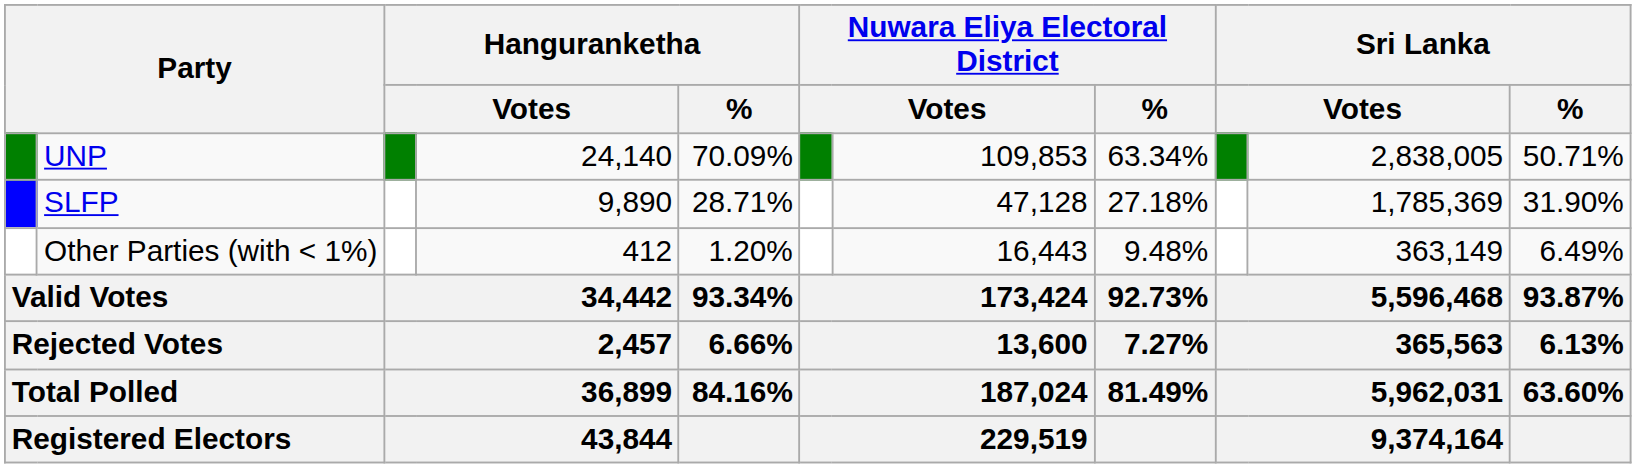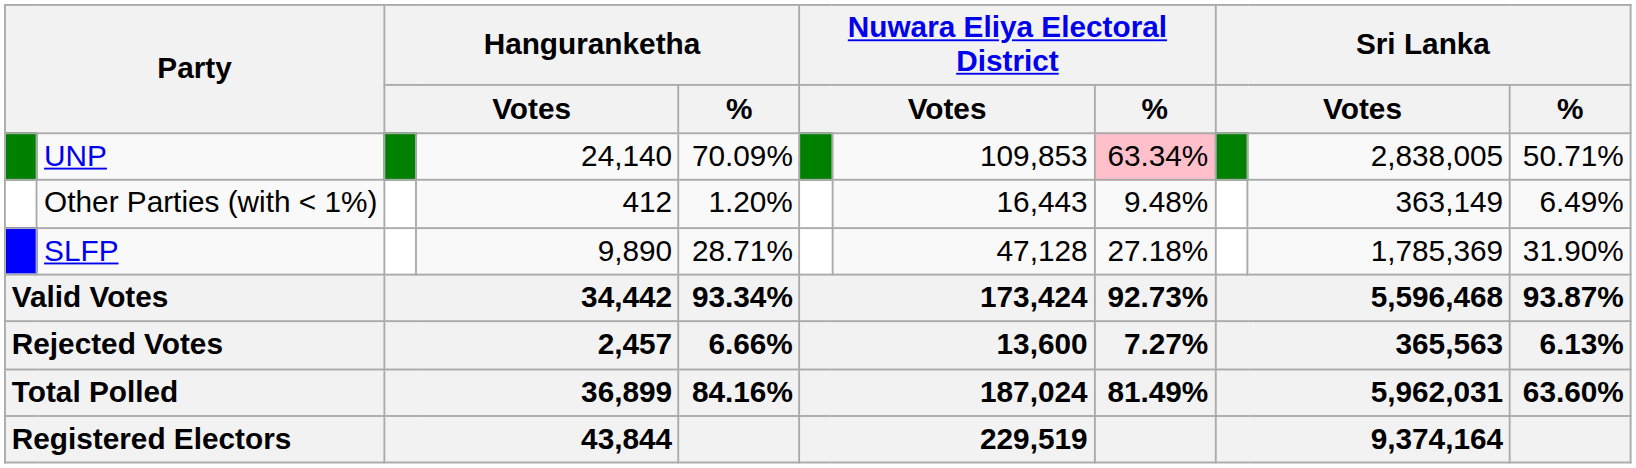UNP | Nuwara Eliya Electoral District / %: no background -> pink background
rows swapped: SLFP <-> Other Parties (with < 1%)
